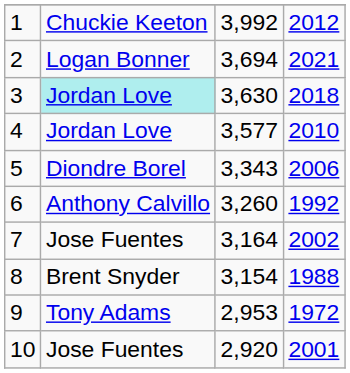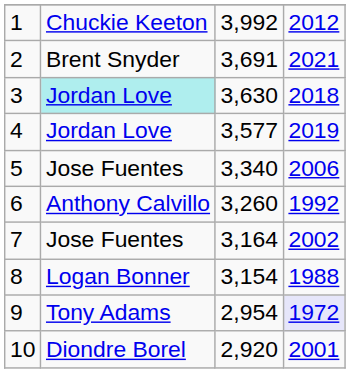2 | column 2: Logan Bonner -> Brent Snyder
2 | column 3: 3,694 -> 3,691
4 | column 4: 2010 -> 2019
5 | column 2: Diondre Borel -> Jose Fuentes
5 | column 3: 3,343 -> 3,340
8 | column 2: Brent Snyder -> Logan Bonner
9 | column 3: 2,953 -> 2,954
9 | column 4: no background -> lavender background
10 | column 2: Jose Fuentes -> Diondre Borel
